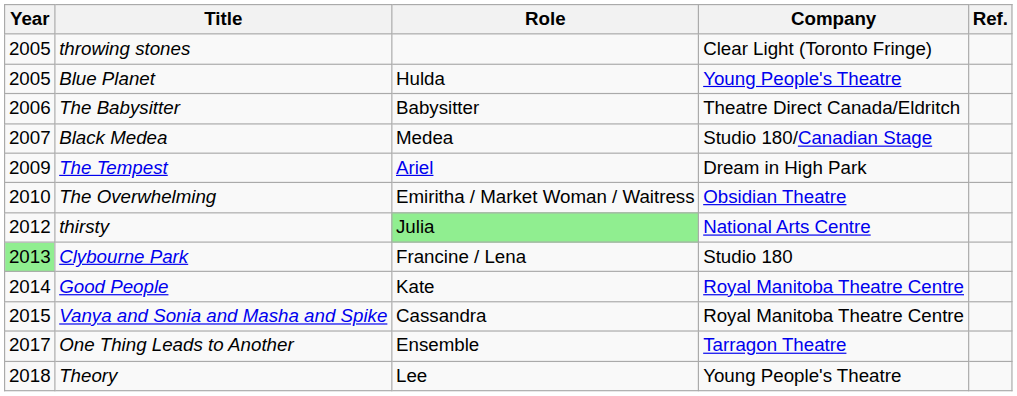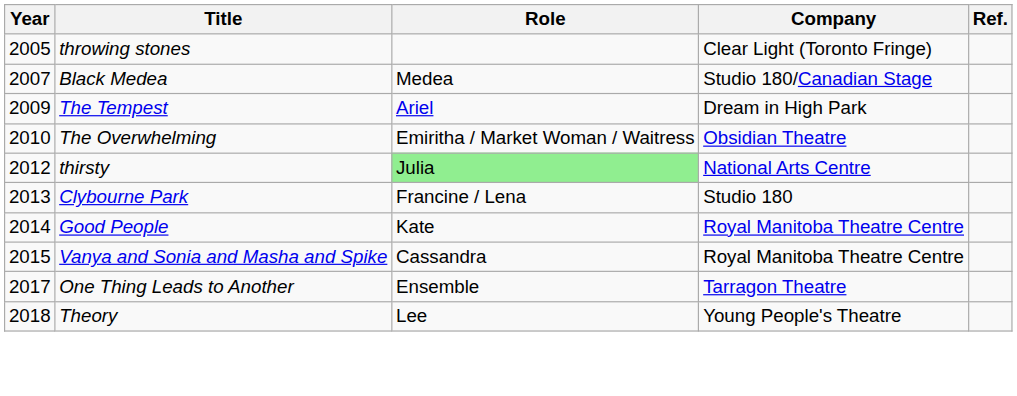- row: 2005 | Blue Planet | Hulda | Young People's Theatre
- row: 2006 | The Babysitter | Babysitter | Theatre Direct Canada/Eldritch
Clybourne Park | Year: lightgreen background -> no background
